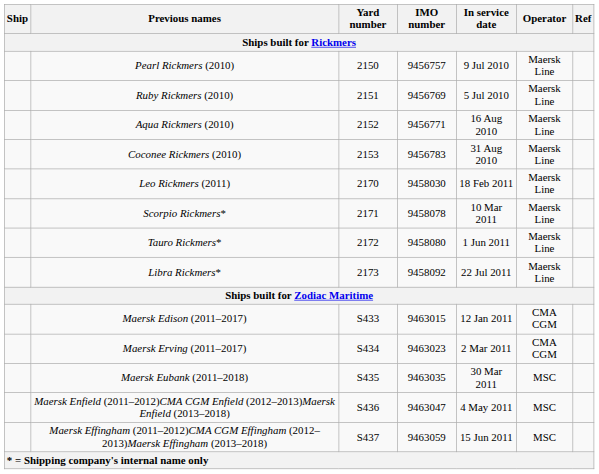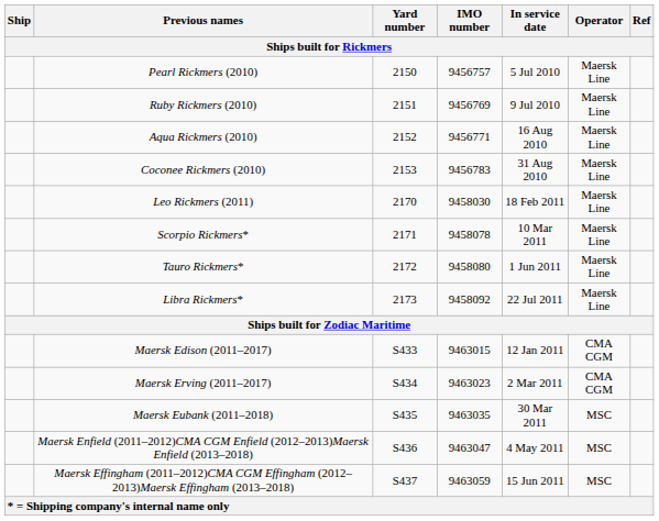Pearl Rickmers (2010) | In service date: 9 Jul 2010 -> 5 Jul 2010
Ruby Rickmers (2010) | In service date: 5 Jul 2010 -> 9 Jul 2010
